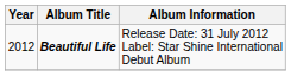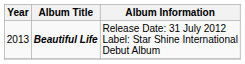Beautiful Life | Year: 2012 -> 2013
